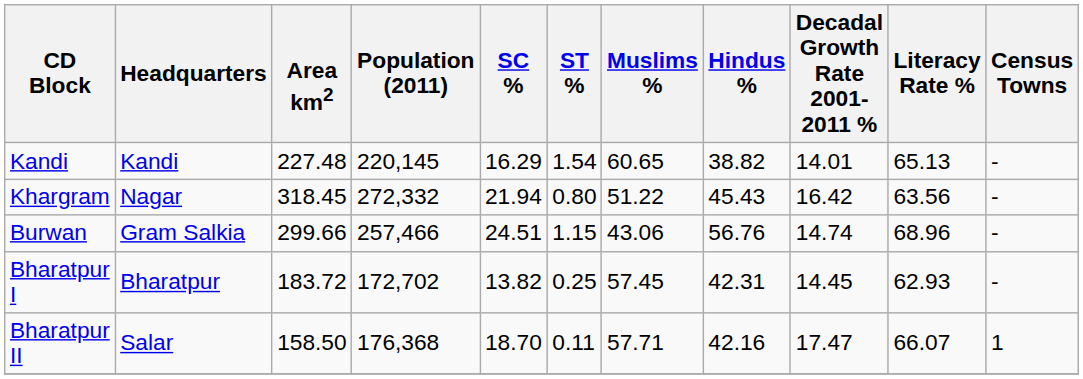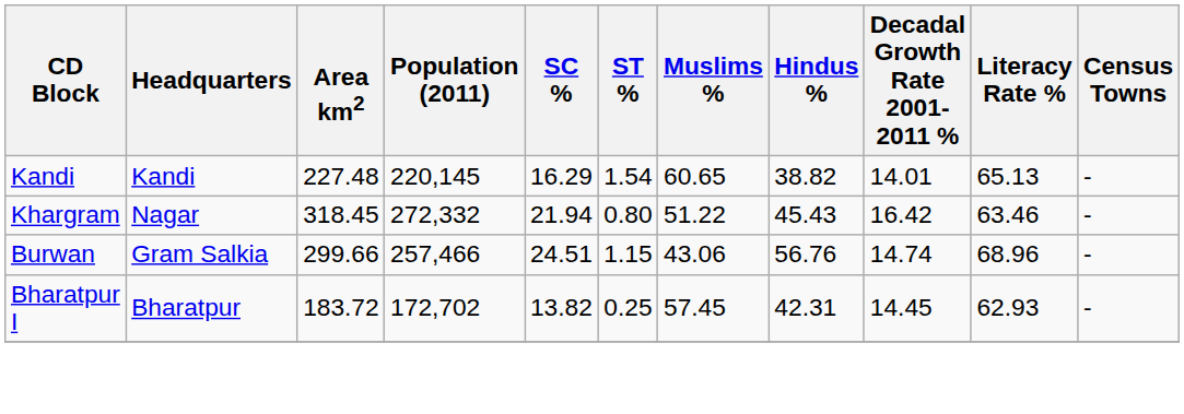Khargram | Literacy Rate %: 63.56 -> 63.46
- row: Bharatpur II | Salar | 158.50 | 176,368 | 18.70 | 0.11 | 57.71 | 42.16 | 17.47 | 66.07 | 1
